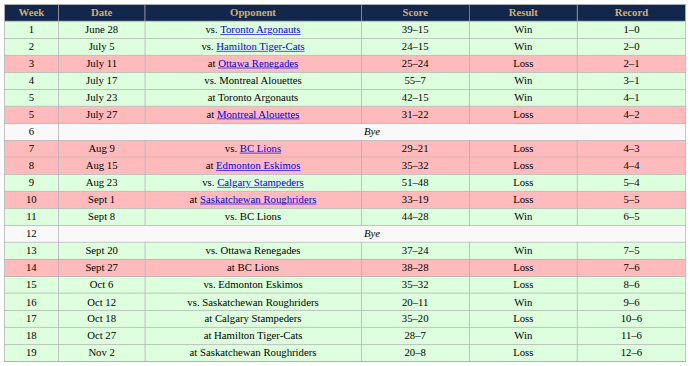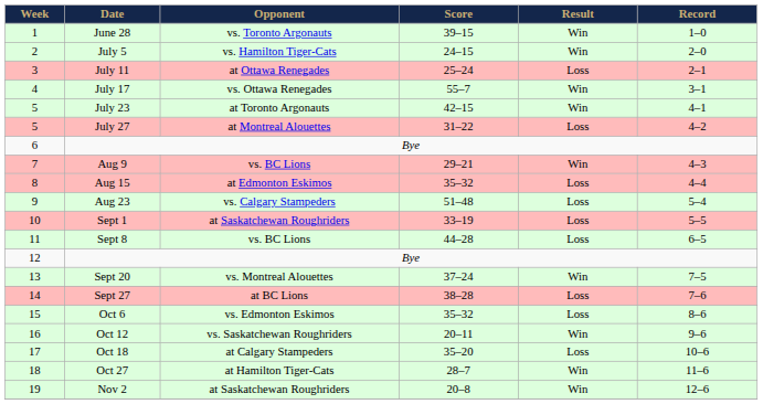July 17 | Opponent: vs. Montreal Alouettes -> vs. Ottawa Renegades
Aug 9 | Result: Loss -> Win
Sept 8 | Result: Win -> Loss
Sept 20 | Opponent: vs. Ottawa Renegades -> vs. Montreal Alouettes
Nov 2 | Result: Loss -> Win
